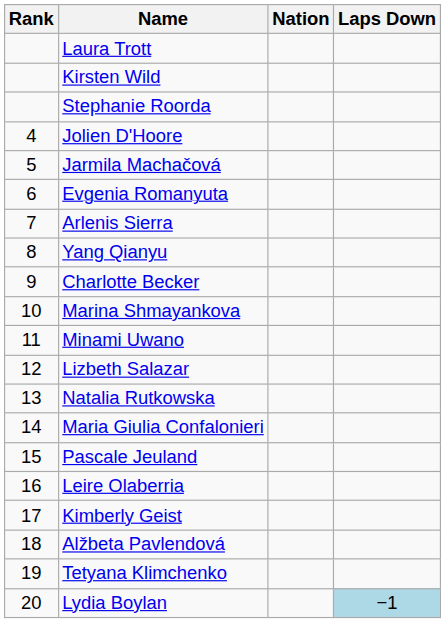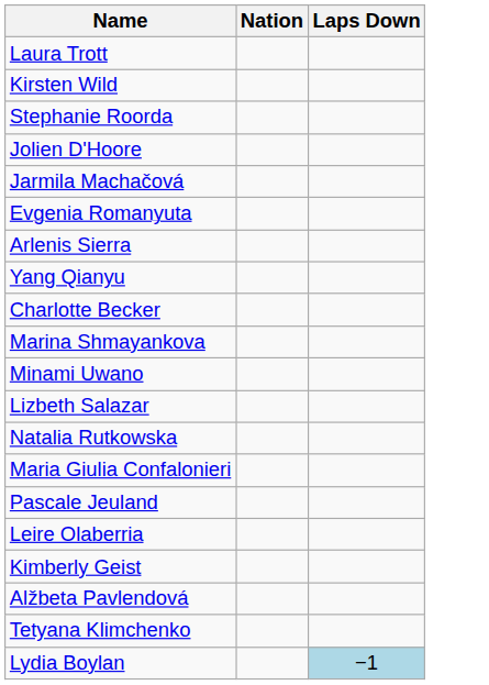- column: Rank | 4 | 5 | 6 | 7 | 8 | 9 | 10 | 11 | 12 | 13 | 14 | 15 | 16 | 17 | 18 | 19 | 20
